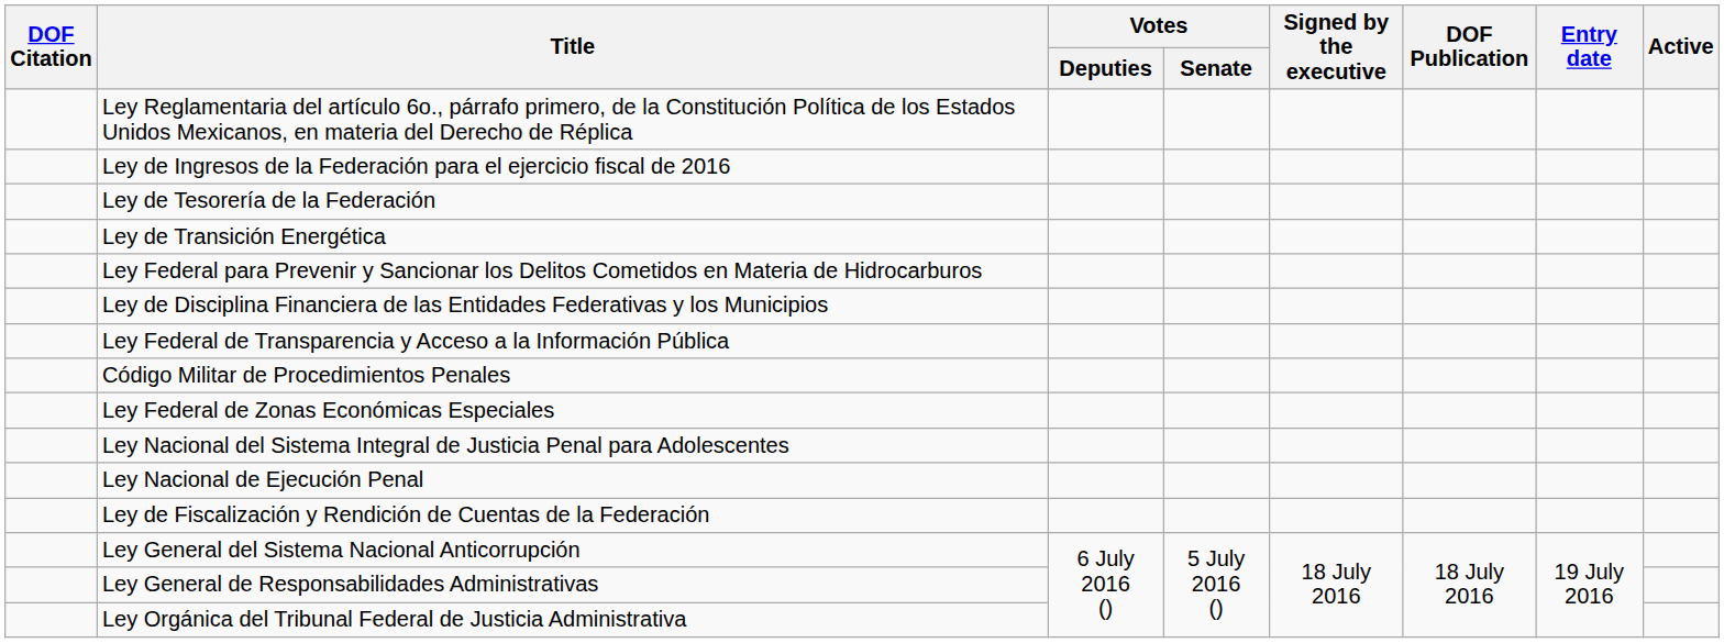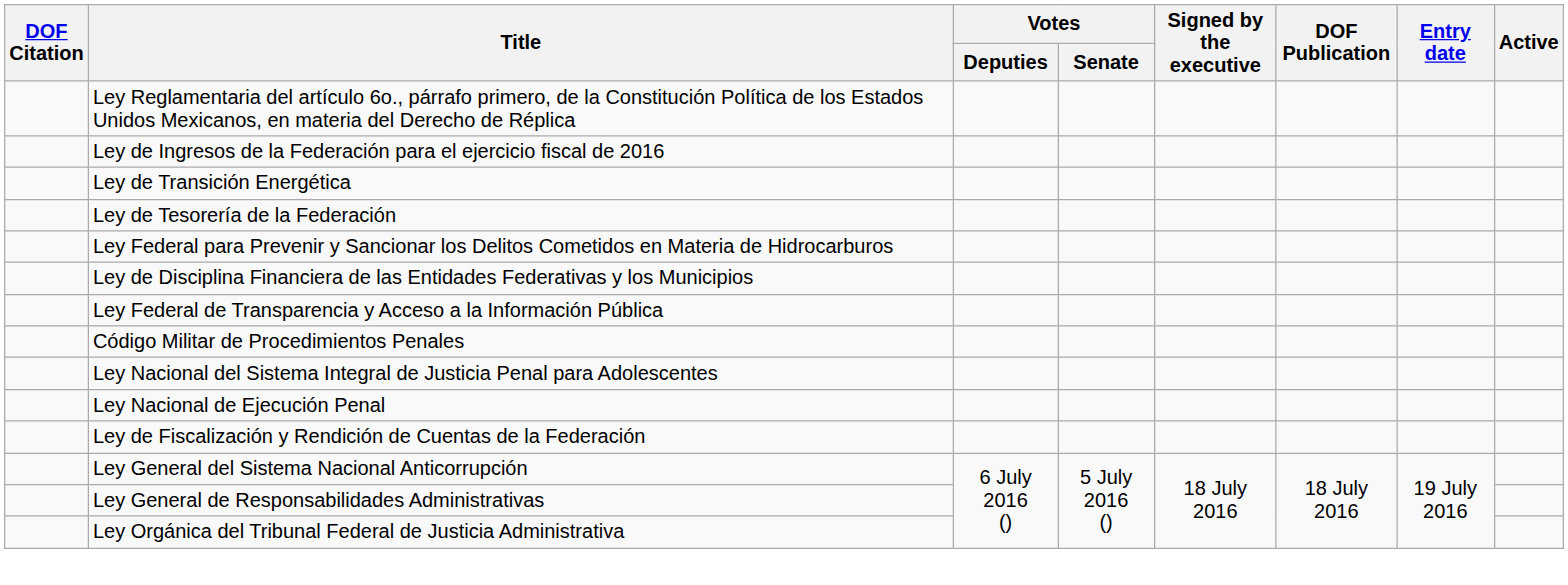rows swapped: Ley de Transición Energética <-> Ley de Tesorería de la Federación
- row: Ley Federal de Zonas Económicas Especiales
